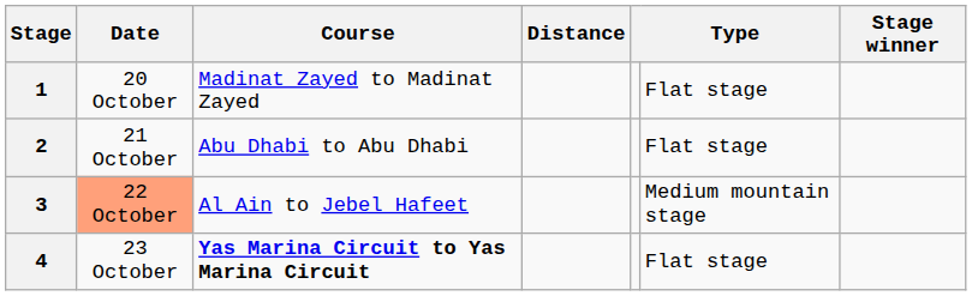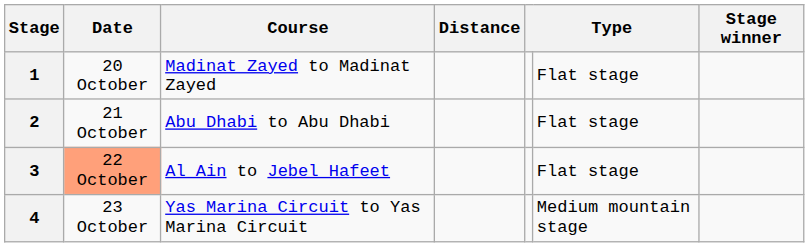3 | column 6: Medium mountain stage -> Flat stage
4 | Course: bold -> normal
4 | column 6: Flat stage -> Medium mountain stage
